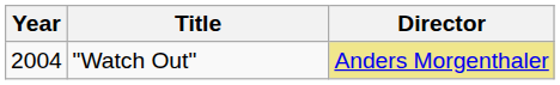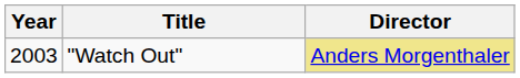"Watch Out" | Year: 2004 -> 2003
